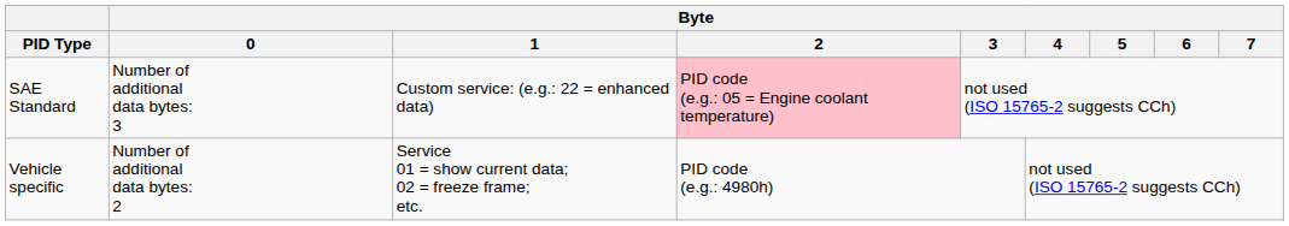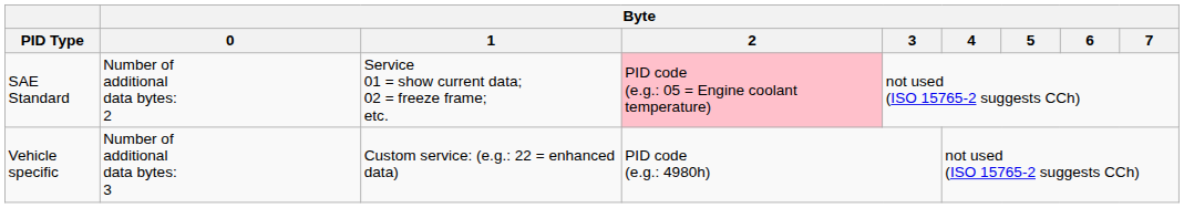SAE Standard | Byte / 0: Number of additional data bytes: 3 -> Number of additional data bytes: 2
SAE Standard | Byte / 1: Custom service: (e.g.: 22 = enhanced data) -> Service 01 = show current data; 02 = freeze frame; etc.
Vehicle specific | Byte / 0: Number of additional data bytes: 2 -> Number of additional data bytes: 3
Vehicle specific | Byte / 1: Service 01 = show current data; 02 = freeze frame; etc. -> Custom service: (e.g.: 22 = enhanced data)
